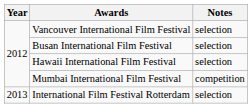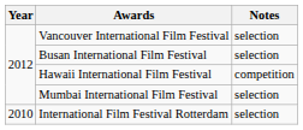Hawaii International Film Festival | Notes: selection -> competition
Mumbai International Film Festival | Notes: competition -> selection
International Film Festival Rotterdam | Year: 2013 -> 2010
